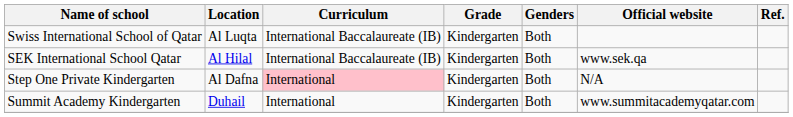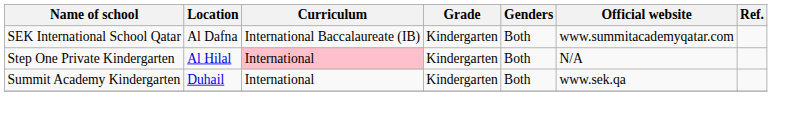- row: Swiss International School of Qatar | Al Luqta | International Baccalaureate (IB) | Kindergarten | Both
SEK International School Qatar | Location: Al Hilal -> Al Dafna
SEK International School Qatar | Official website: www.sek.qa -> www.summitacademyqatar.com
Step One Private Kindergarten | Location: Al Dafna -> Al Hilal
Summit Academy Kindergarten | Official website: www.summitacademyqatar.com -> www.sek.qa
